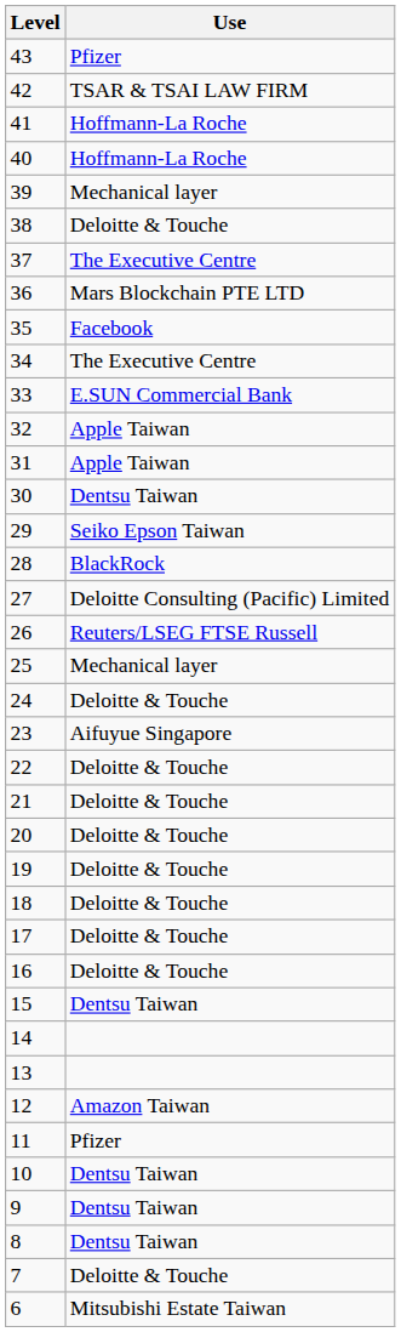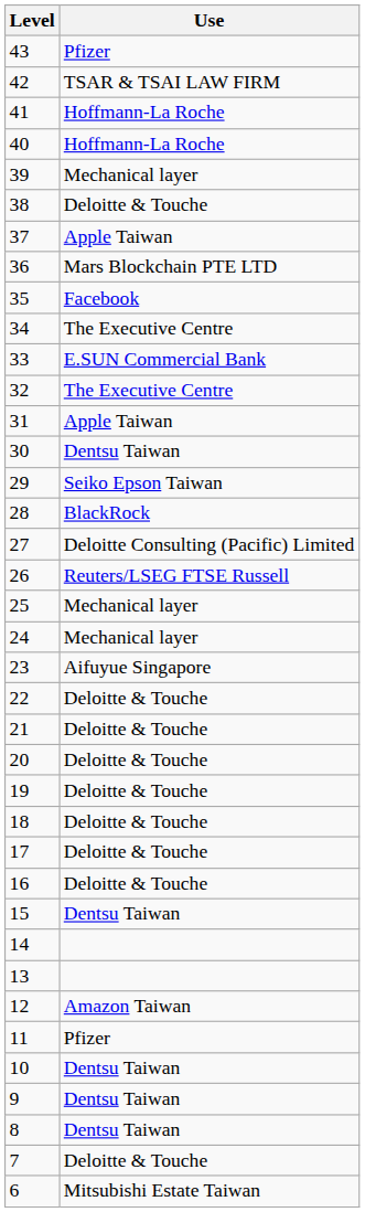37 | Use: The Executive Centre -> Apple Taiwan
32 | Use: Apple Taiwan -> The Executive Centre
24 | Use: Deloitte & Touche -> Mechanical layer
